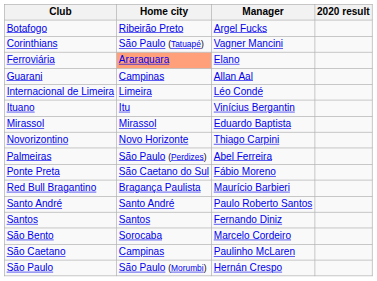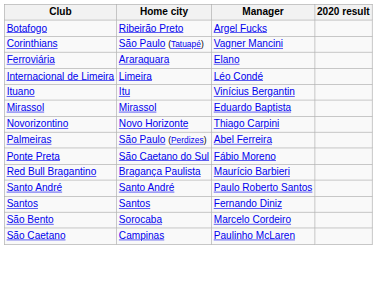Ferroviária | Home city: lightsalmon background -> no background
- row: Guarani | Campinas | Allan Aal
- row: São Paulo | São Paulo (Morumbi) | Hernán Crespo
